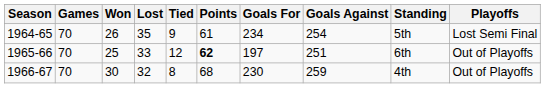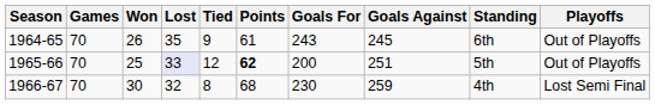1964-65 | Goals For: 234 -> 243
1964-65 | Goals Against: 254 -> 245
1964-65 | Standing: 5th -> 6th
1964-65 | Playoffs: Lost Semi Final -> Out of Playoffs
1965-66 | Lost: no background -> lavender background
1965-66 | Goals For: 197 -> 200
1965-66 | Standing: 6th -> 5th
1966-67 | Playoffs: Out of Playoffs -> Lost Semi Final
